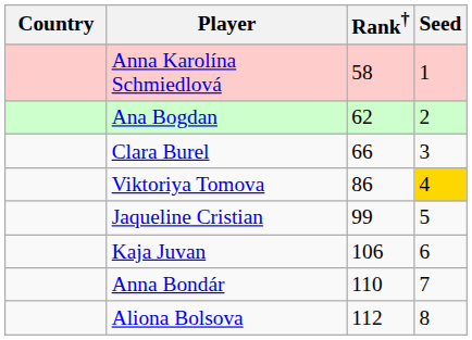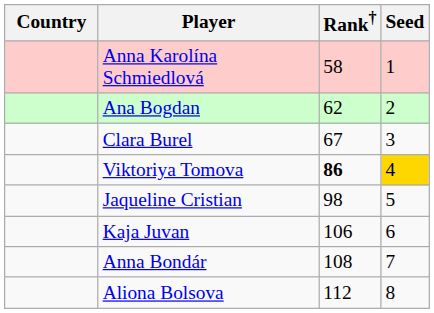Clara Burel | Rank†: 66 -> 67
Viktoriya Tomova | Rank†: normal -> bold
Jaqueline Cristian | Rank†: 99 -> 98
Anna Bondár | Rank†: 110 -> 108
